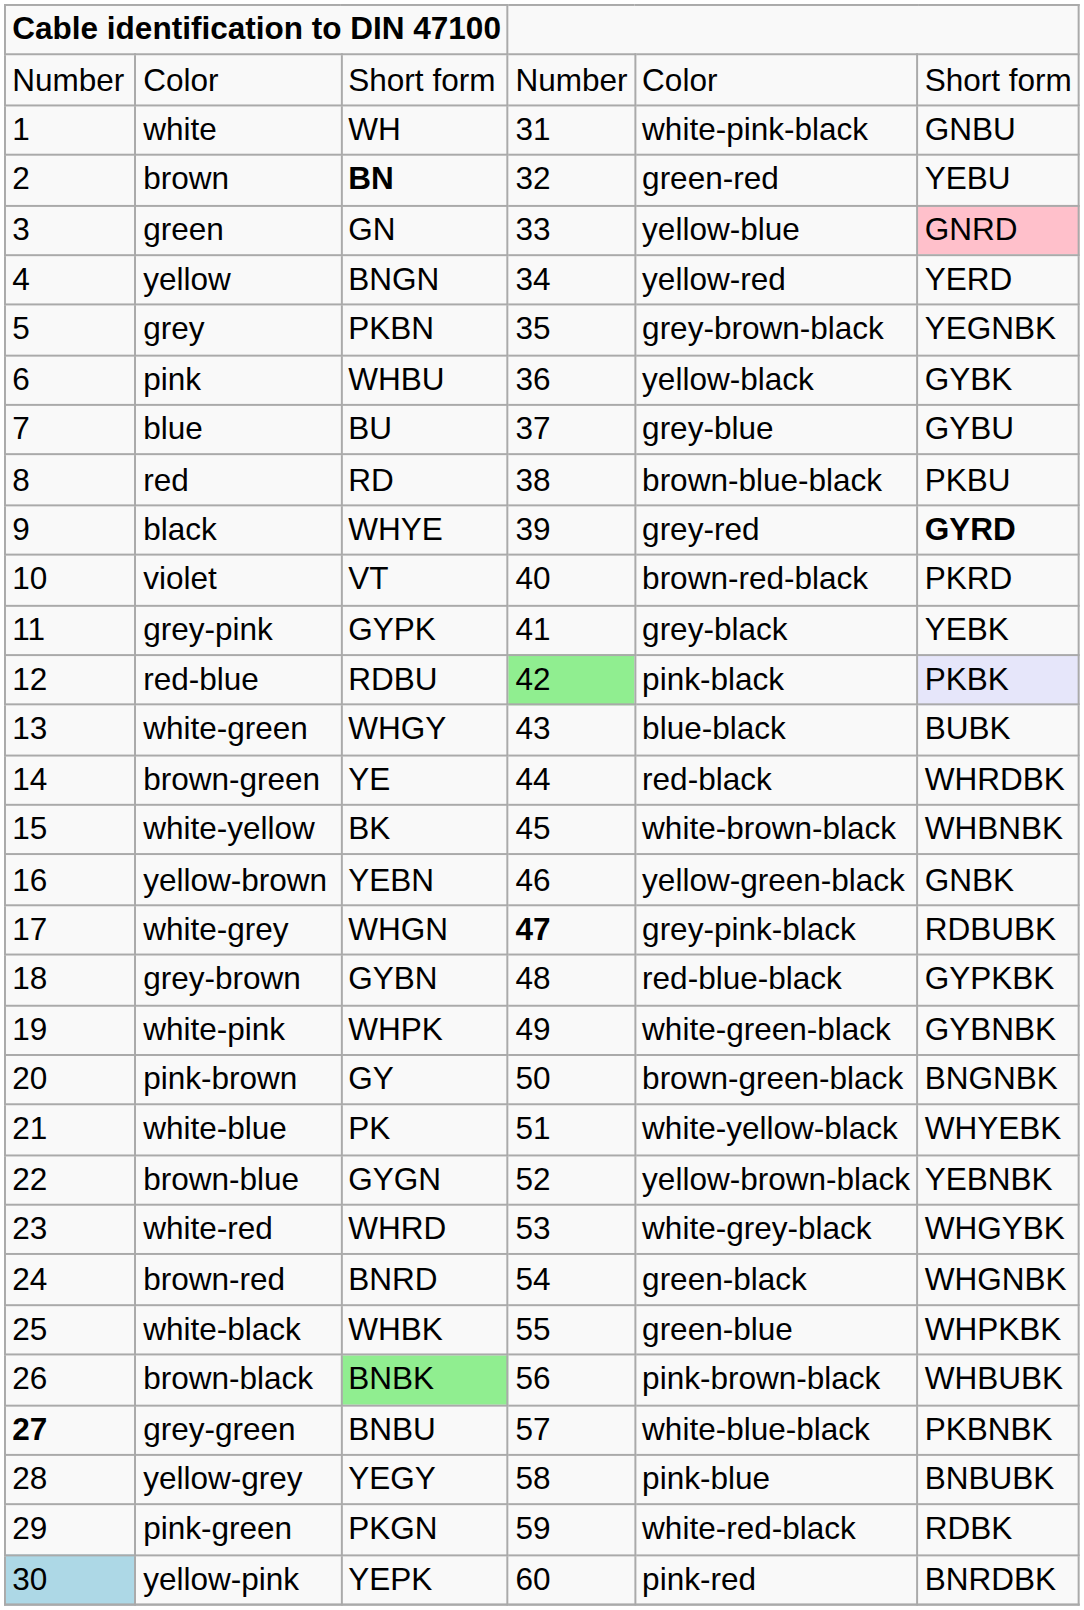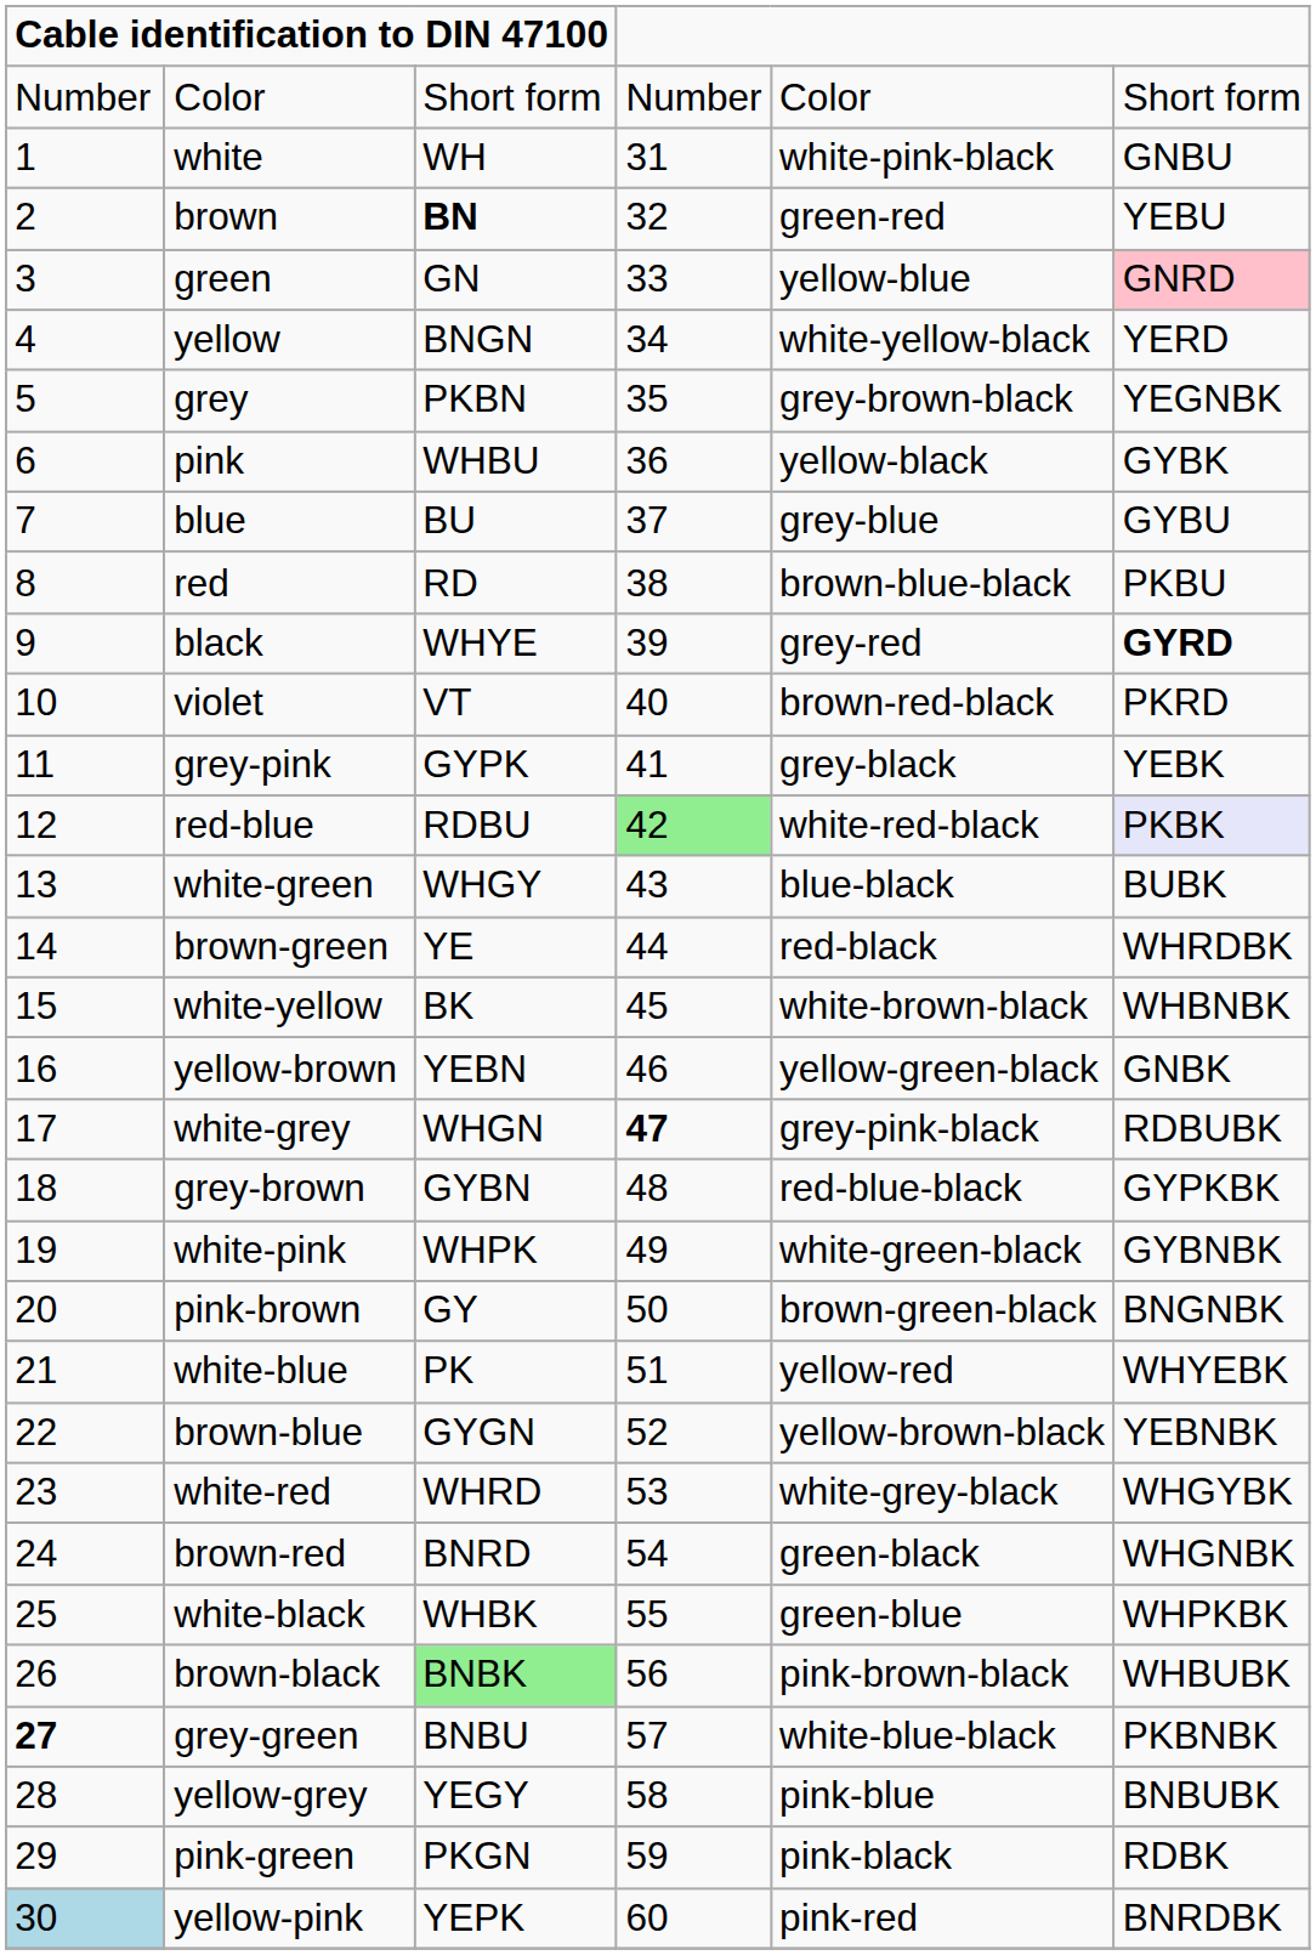yellow | column 5: yellow-red -> white-yellow-black
red-blue | column 5: pink-black -> white-red-black
white-blue | column 5: white-yellow-black -> yellow-red
pink-green | column 5: white-red-black -> pink-black
